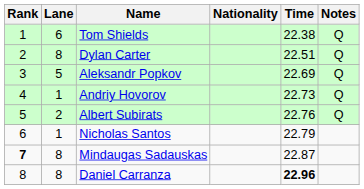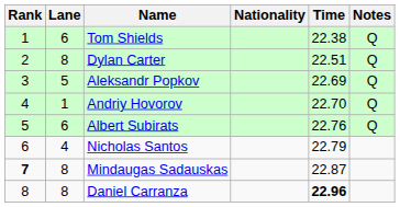Andriy Hovorov | Time: 22.73 -> 22.70
Albert Subirats | Lane: 2 -> 6
Nicholas Santos | Lane: 1 -> 4
